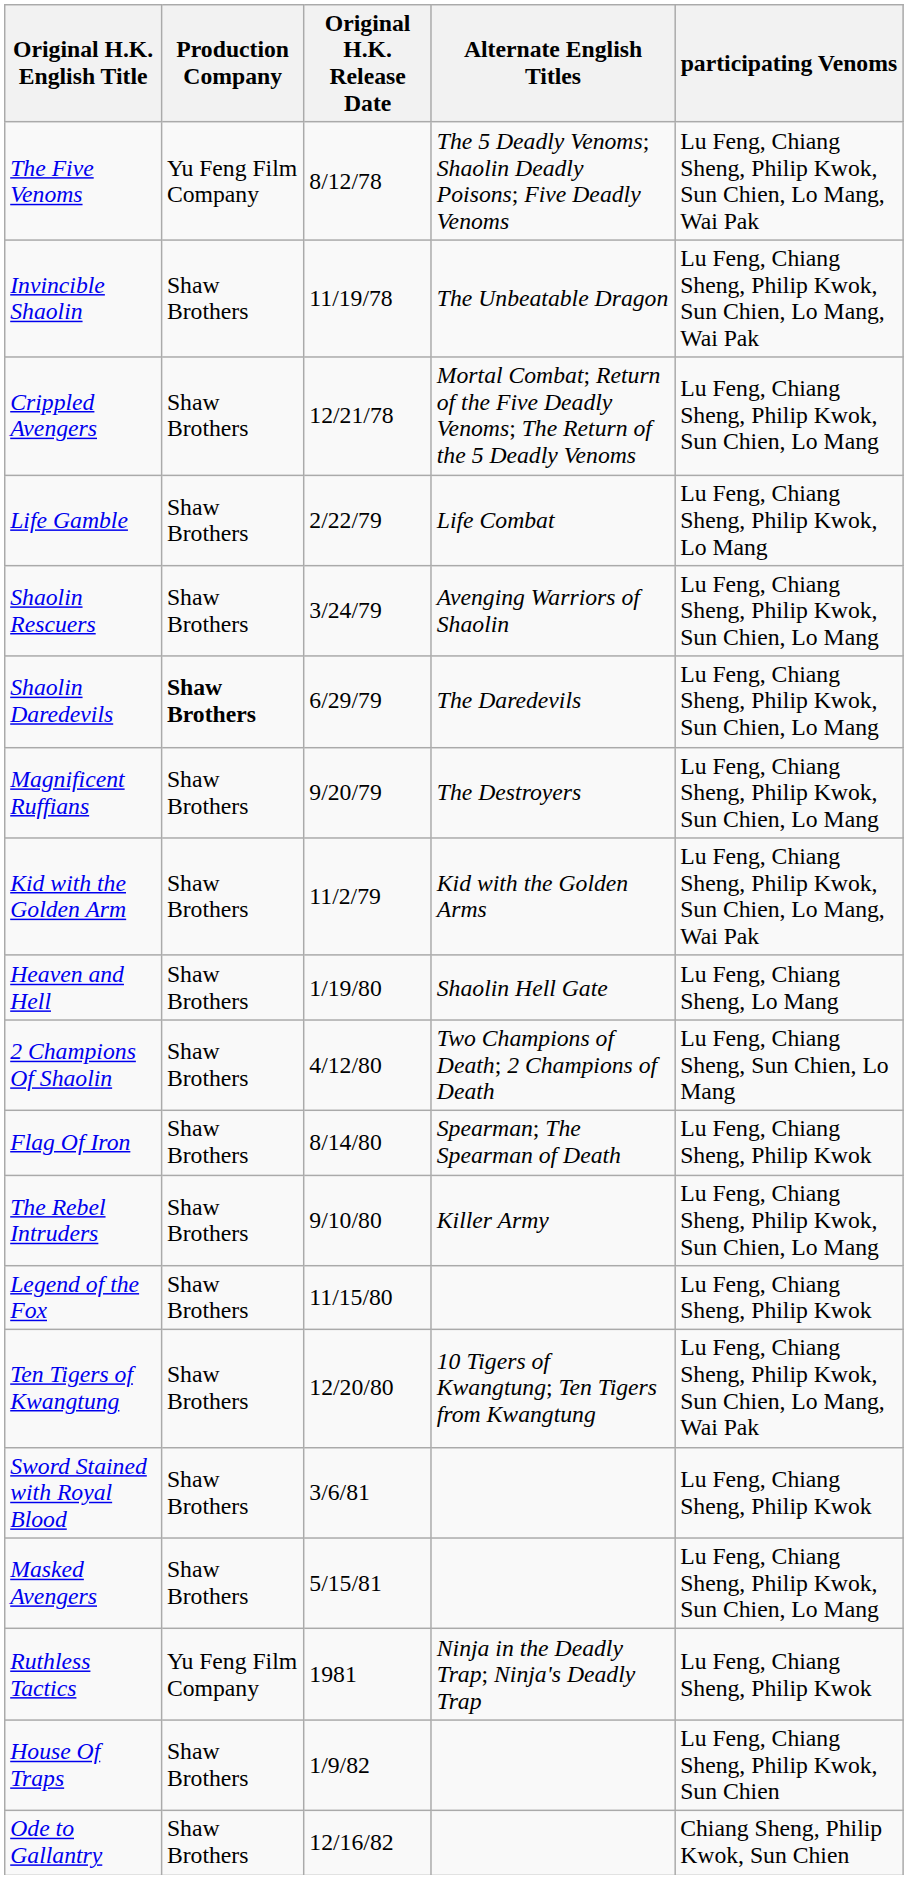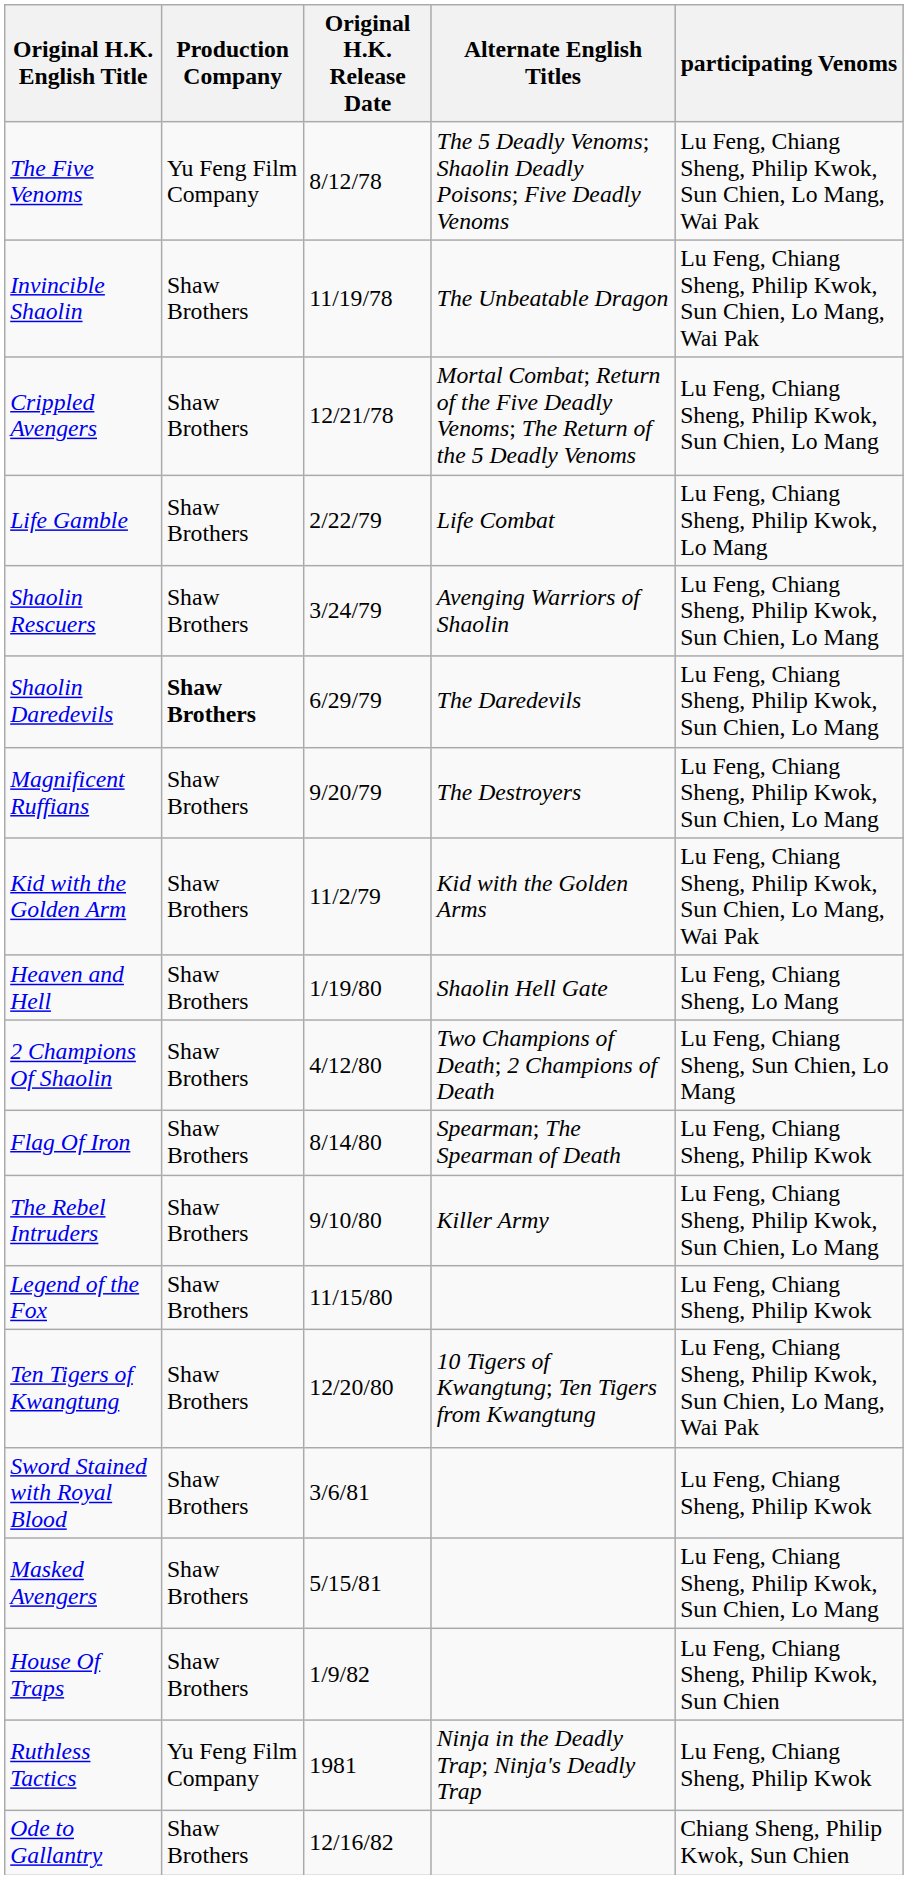rows swapped: Ruthless Tactics <-> House Of Traps
